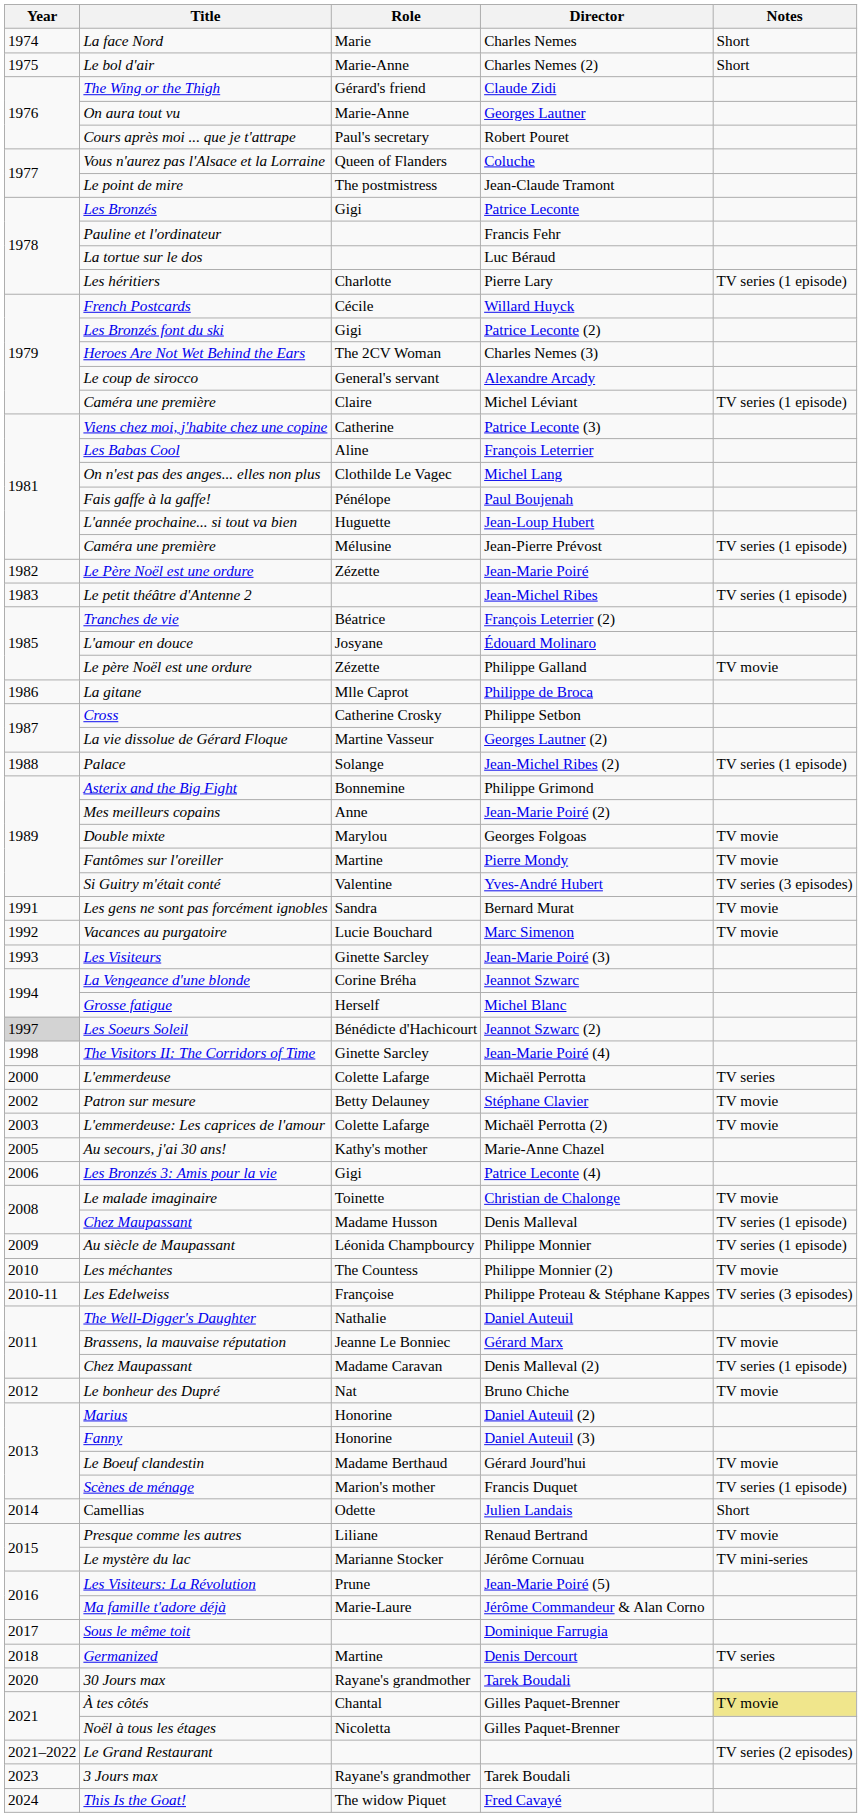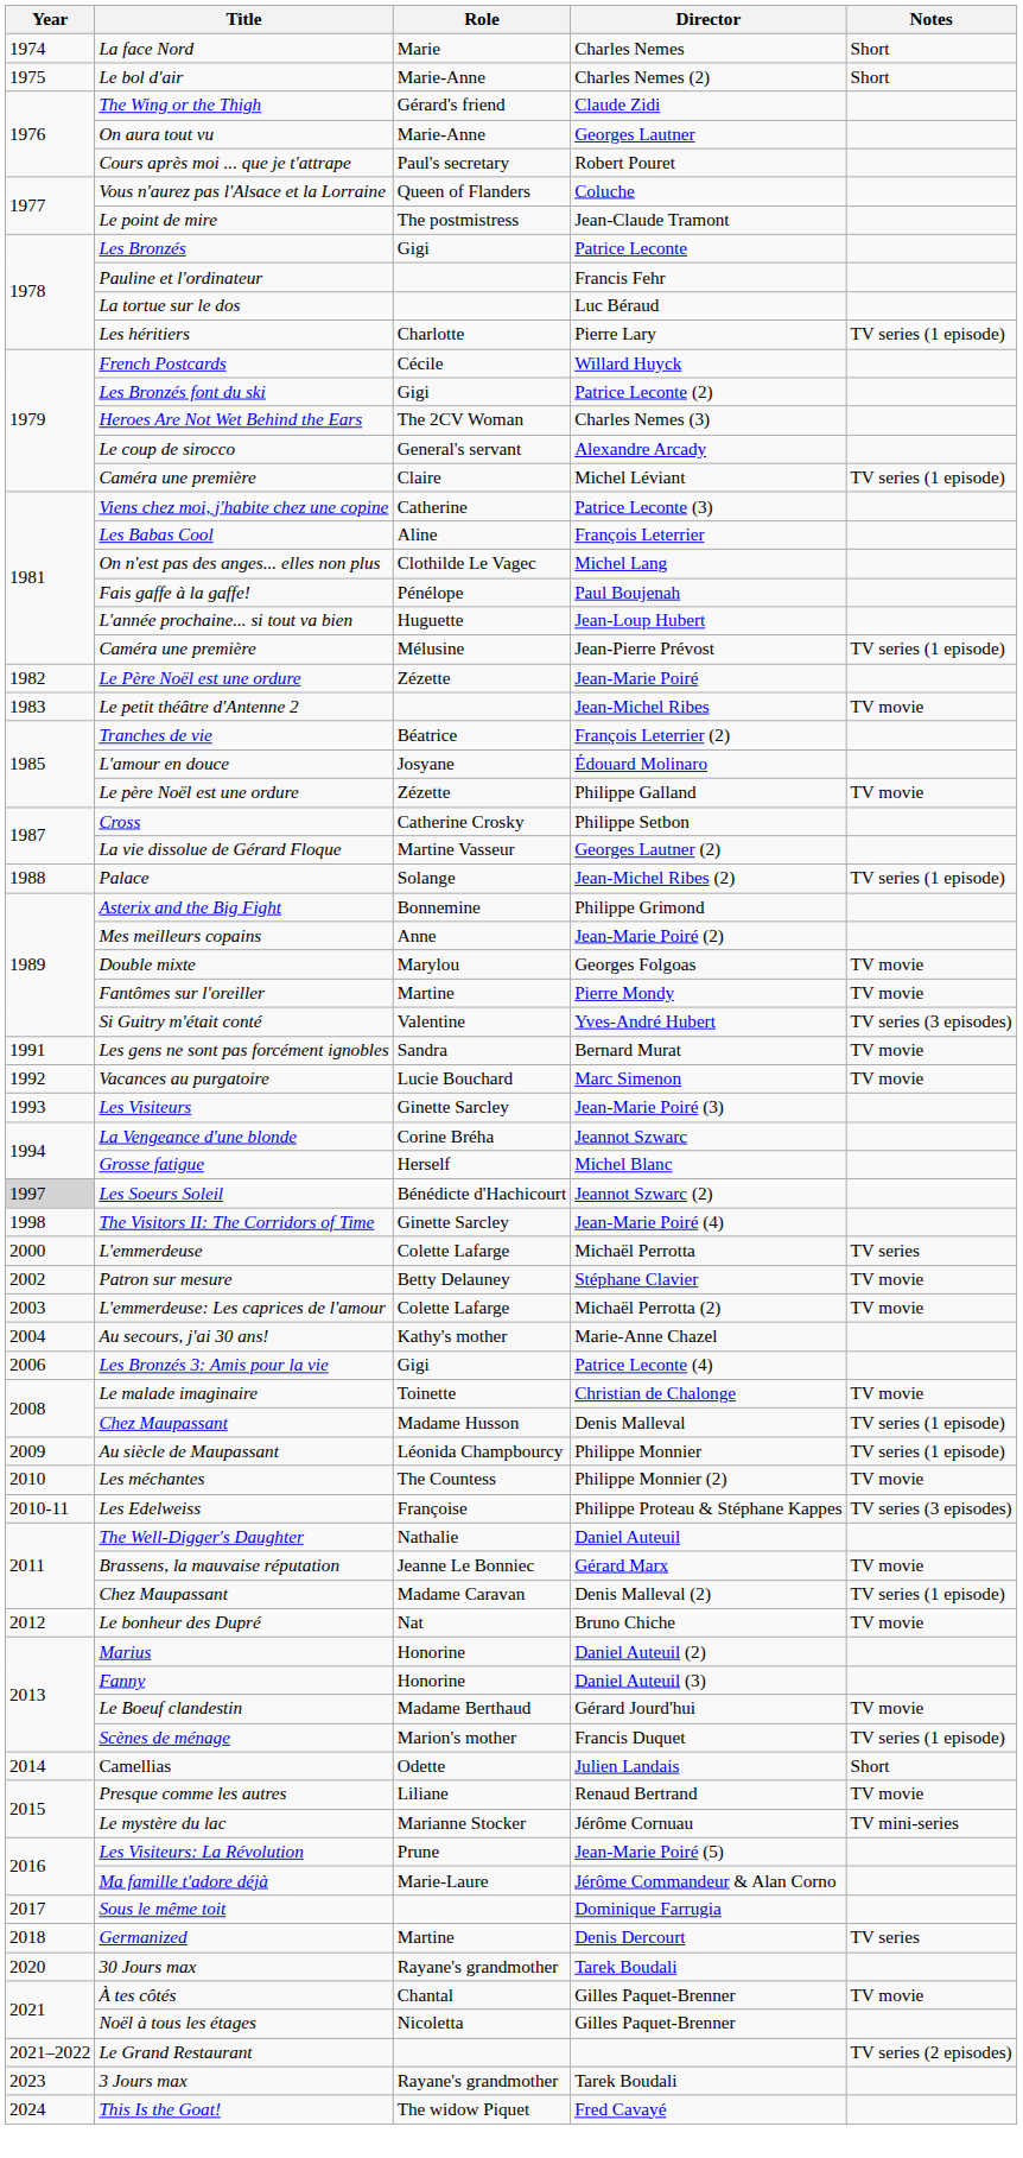Le petit théâtre d'Antenne 2 | Notes: TV series (1 episode) -> TV movie
- row: 1986 | La gitane | Mlle Caprot | Philippe de Broca
Au secours, j'ai 30 ans! | Year: 2005 -> 2004
À tes côtés | Notes: khaki background -> no background
